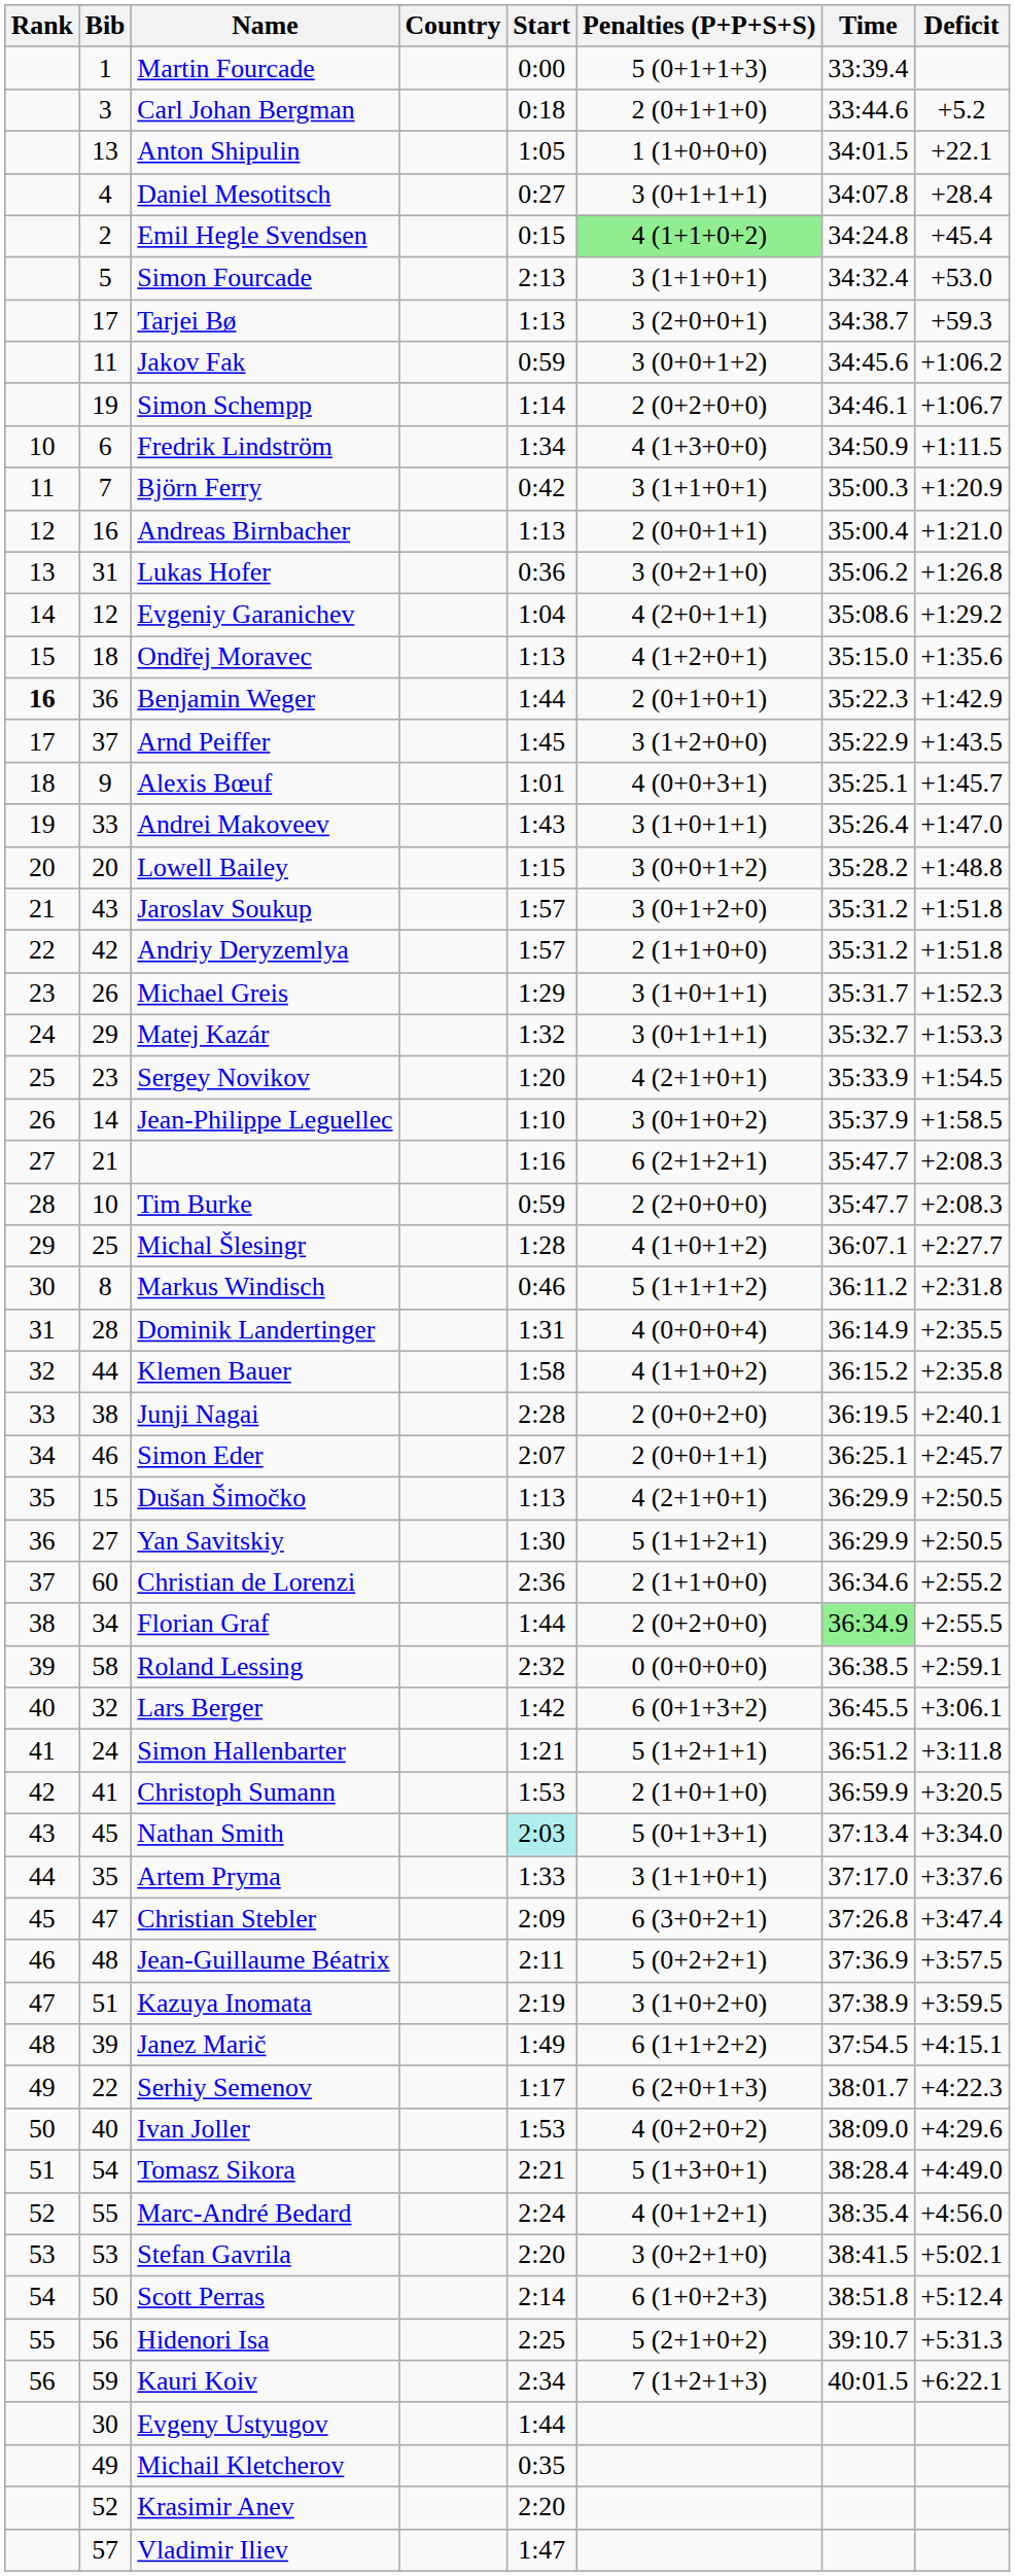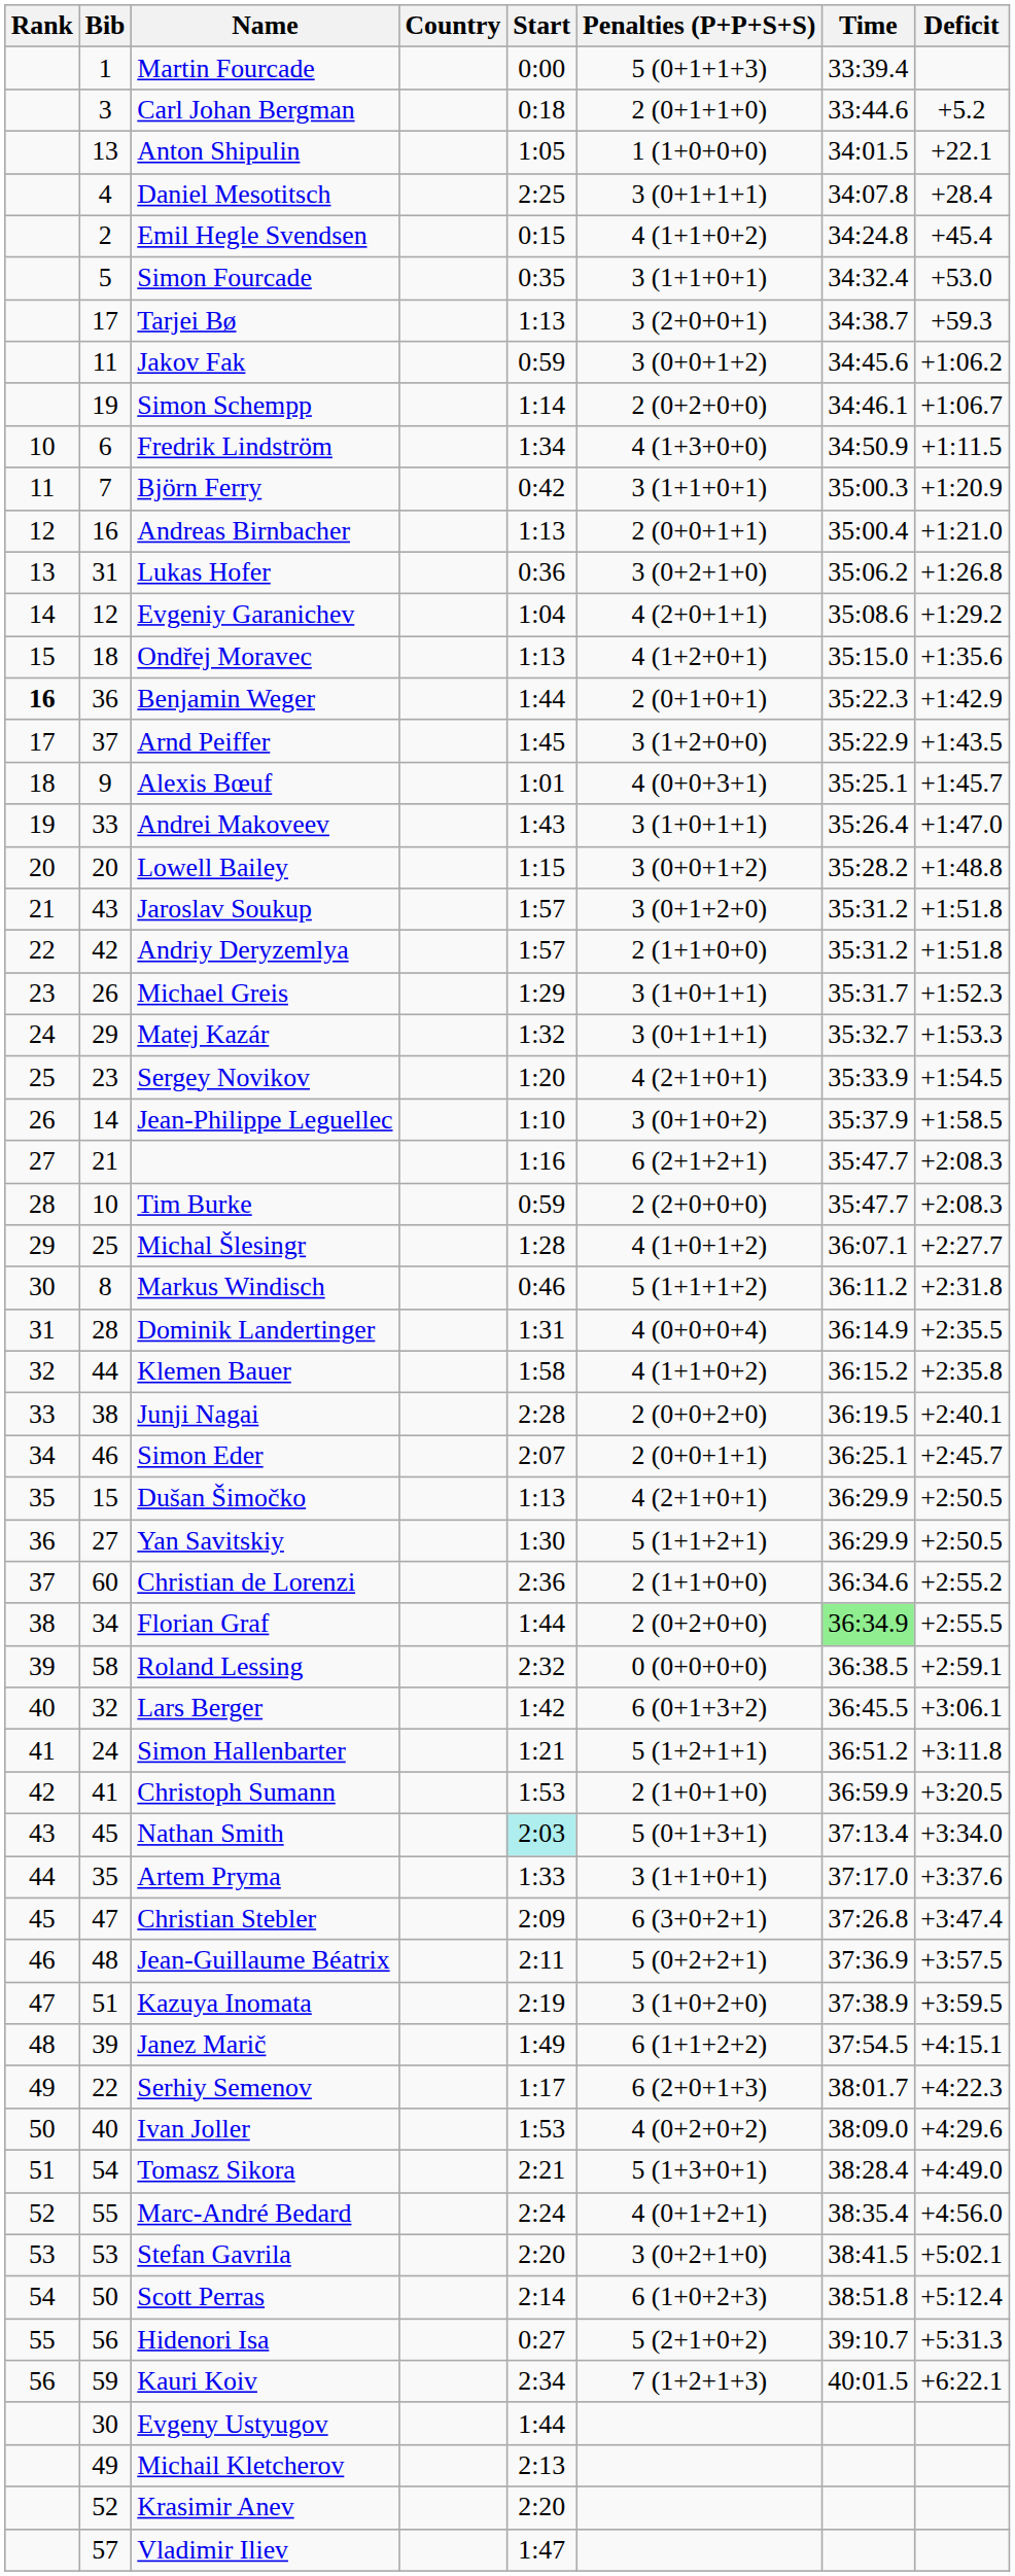Daniel Mesotitsch | Start: 0:27 -> 2:25
Emil Hegle Svendsen | Penalties (P+P+S+S): lightgreen background -> no background
Simon Fourcade | Start: 2:13 -> 0:35
Hidenori Isa | Start: 2:25 -> 0:27
Michail Kletcherov | Start: 0:35 -> 2:13
